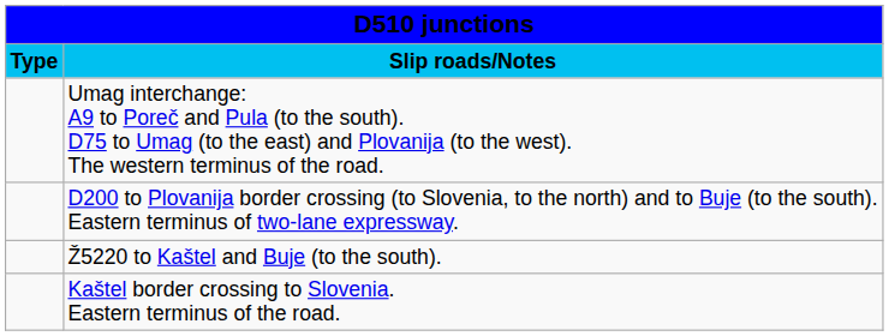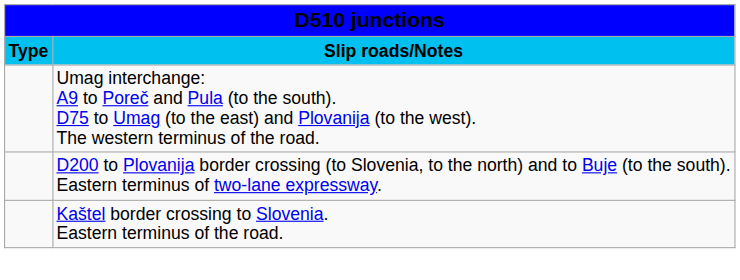- row: Ž5220 to Kaštel and Buje (to the south).
